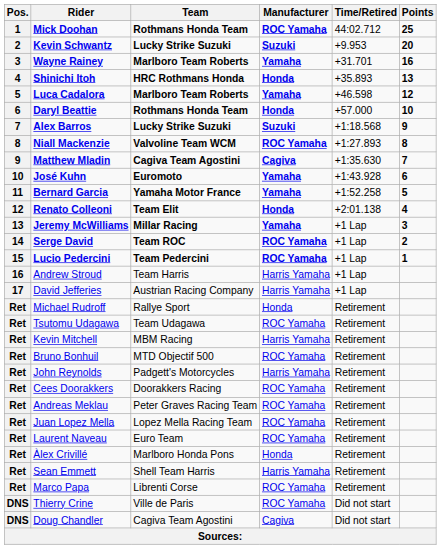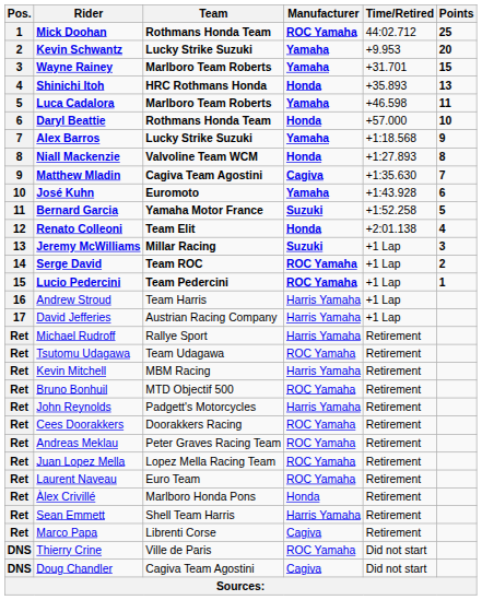Kevin Schwantz | Manufacturer: Suzuki -> Yamaha
Wayne Rainey | Points: 16 -> 15
Luca Cadalora | Points: 12 -> 11
Alex Barros | Manufacturer: Suzuki -> Yamaha
Niall Mackenzie | Manufacturer: ROC Yamaha -> Honda
Bernard Garcia | Manufacturer: Yamaha -> Suzuki
Jeremy McWilliams | Manufacturer: Yamaha -> Suzuki
Michael Rudroff | Manufacturer: Honda -> Harris Yamaha
Marco Papa | Manufacturer: ROC Yamaha -> Cagiva
